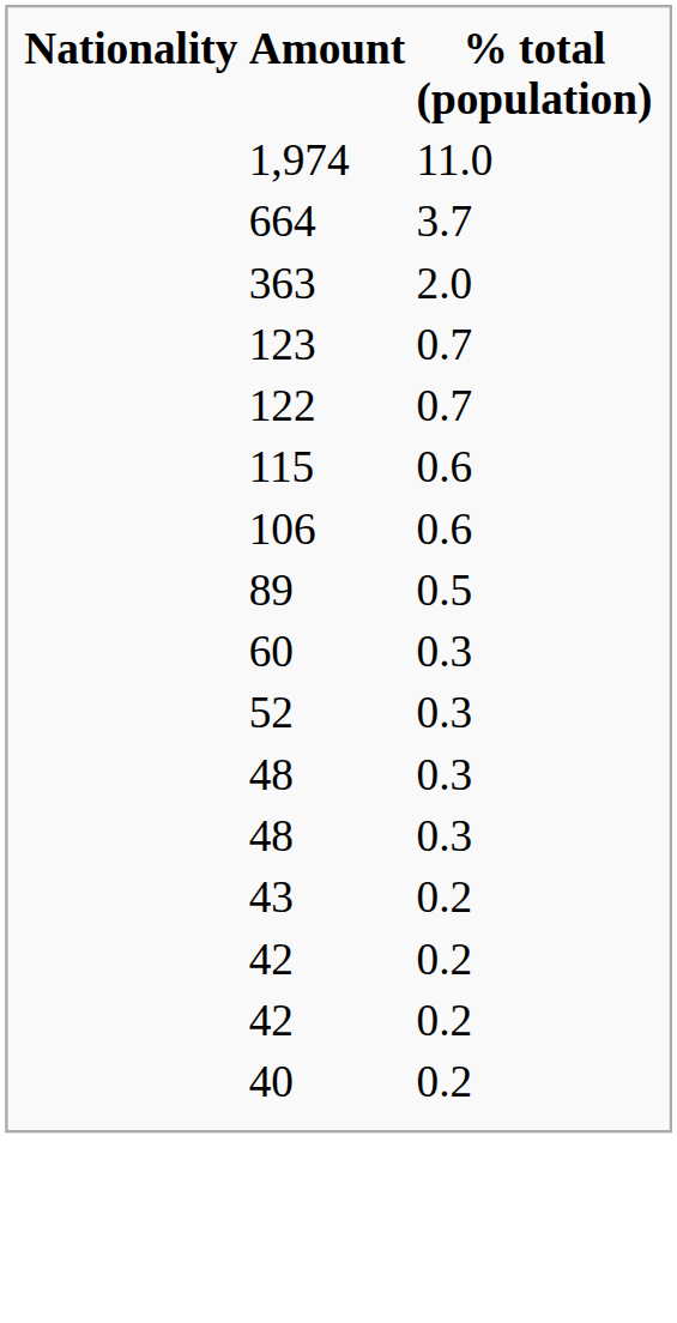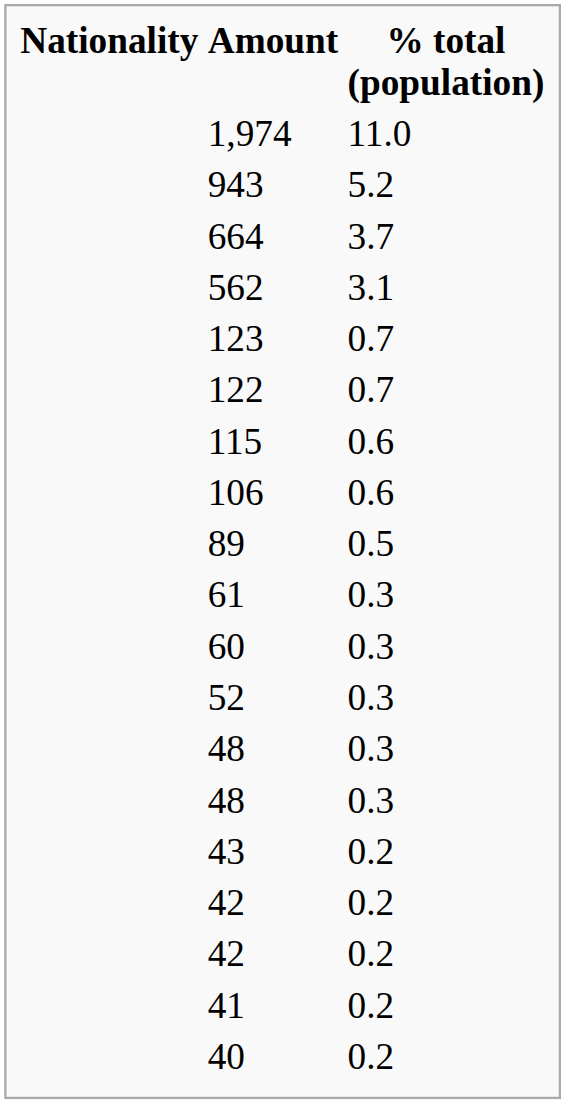+ row: 943 | 5.2
+ row: 562 | 3.1
- row: 363 | 2.0
+ row: 61 | 0.3
+ row: 41 | 0.2
